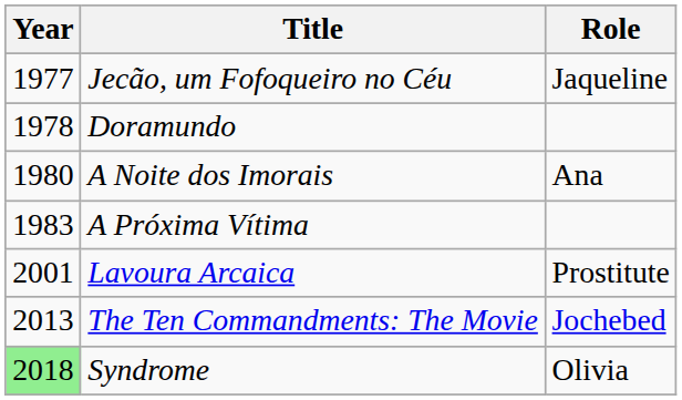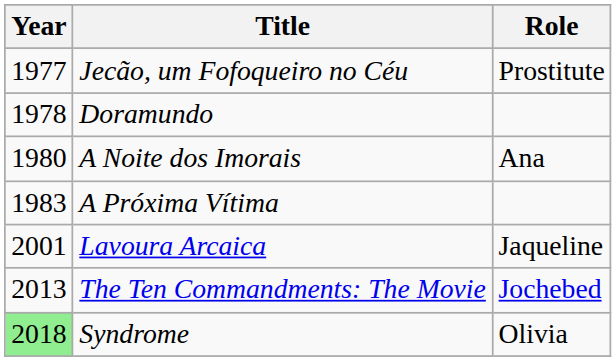Jecão, um Fofoqueiro no Céu | Role: Jaqueline -> Prostitute
Lavoura Arcaica | Role: Prostitute -> Jaqueline
